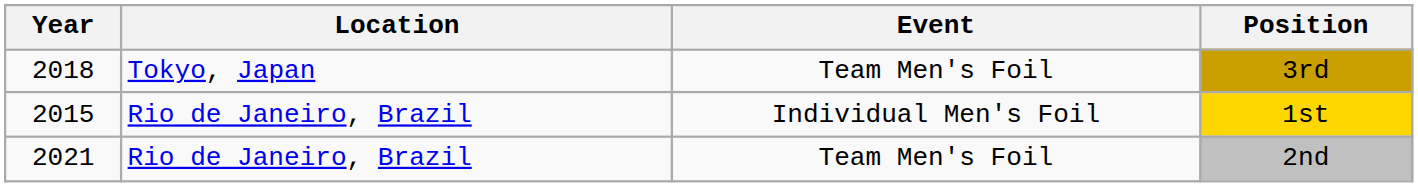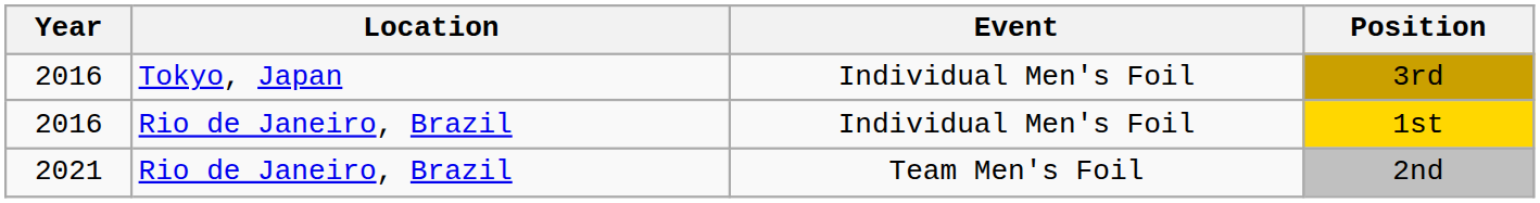3rd | Year: 2018 -> 2016
3rd | Event: Team Men's Foil -> Individual Men's Foil
1st | Year: 2015 -> 2016
